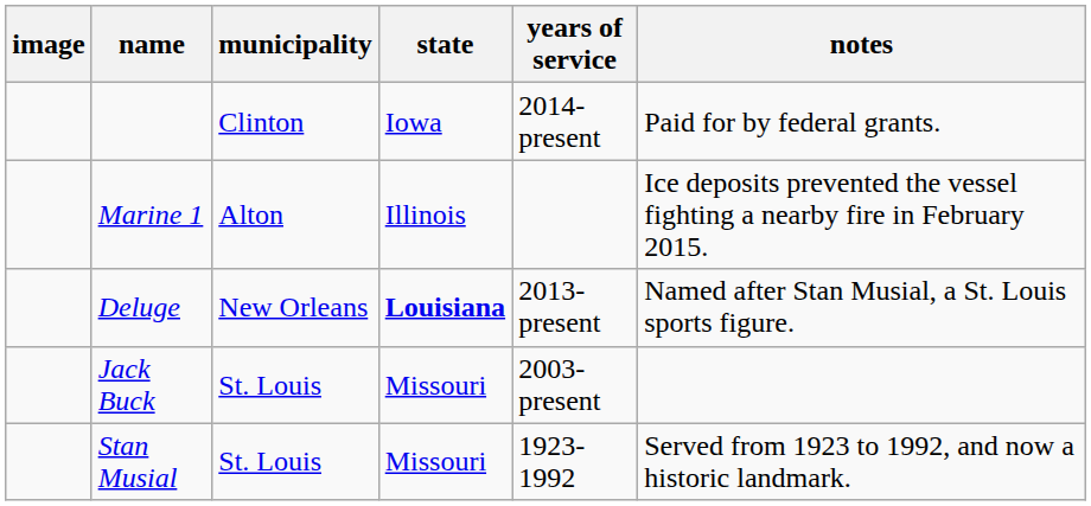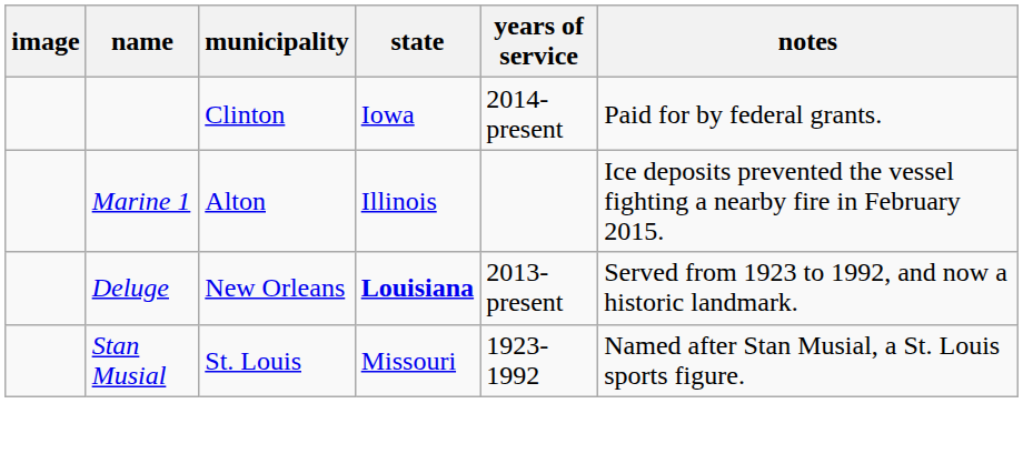Deluge | notes: Named after Stan Musial, a St. Louis sports figure. -> Served from 1923 to 1992, and now a historic landmark.
- row: Jack Buck | St. Louis | Missouri | 2003-present
Stan Musial | notes: Served from 1923 to 1992, and now a historic landmark. -> Named after Stan Musial, a St. Louis sports figure.
